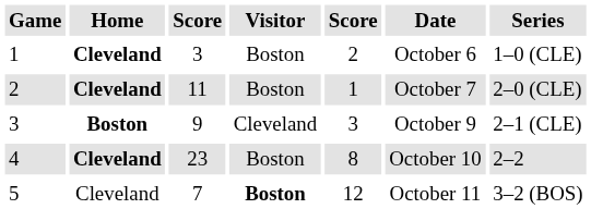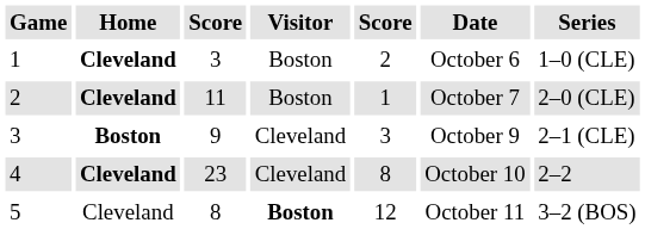4 | Visitor: Boston -> Cleveland
5 | column 3: 7 -> 8
